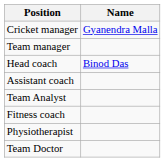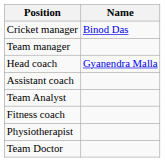Cricket manager | Name: Gyanendra Malla -> Binod Das
Head coach | Name: Binod Das -> Gyanendra Malla
